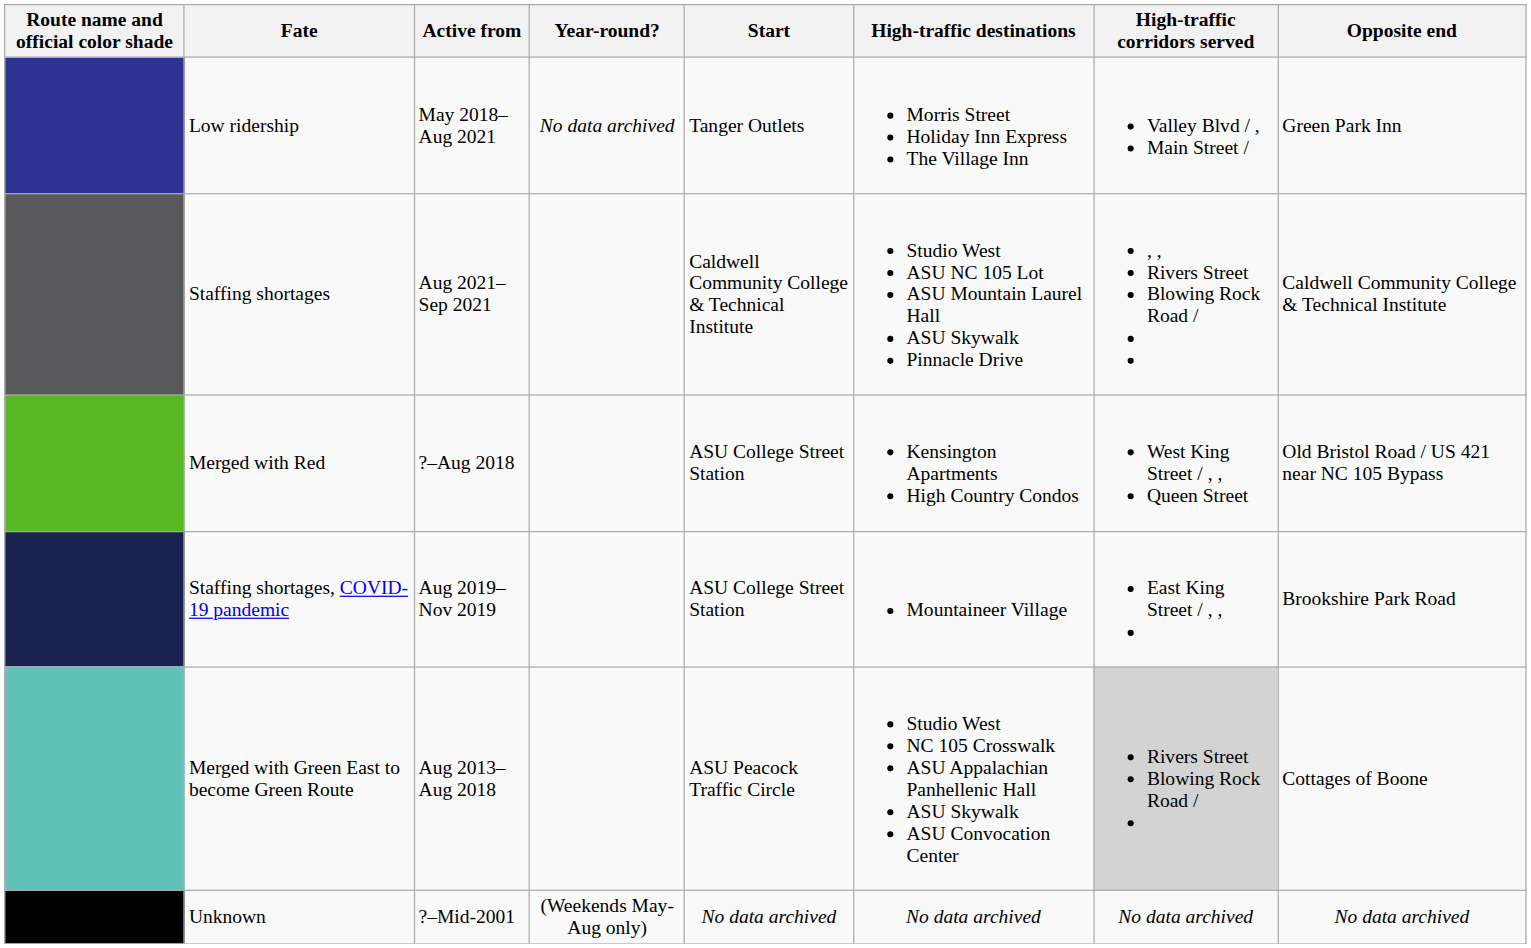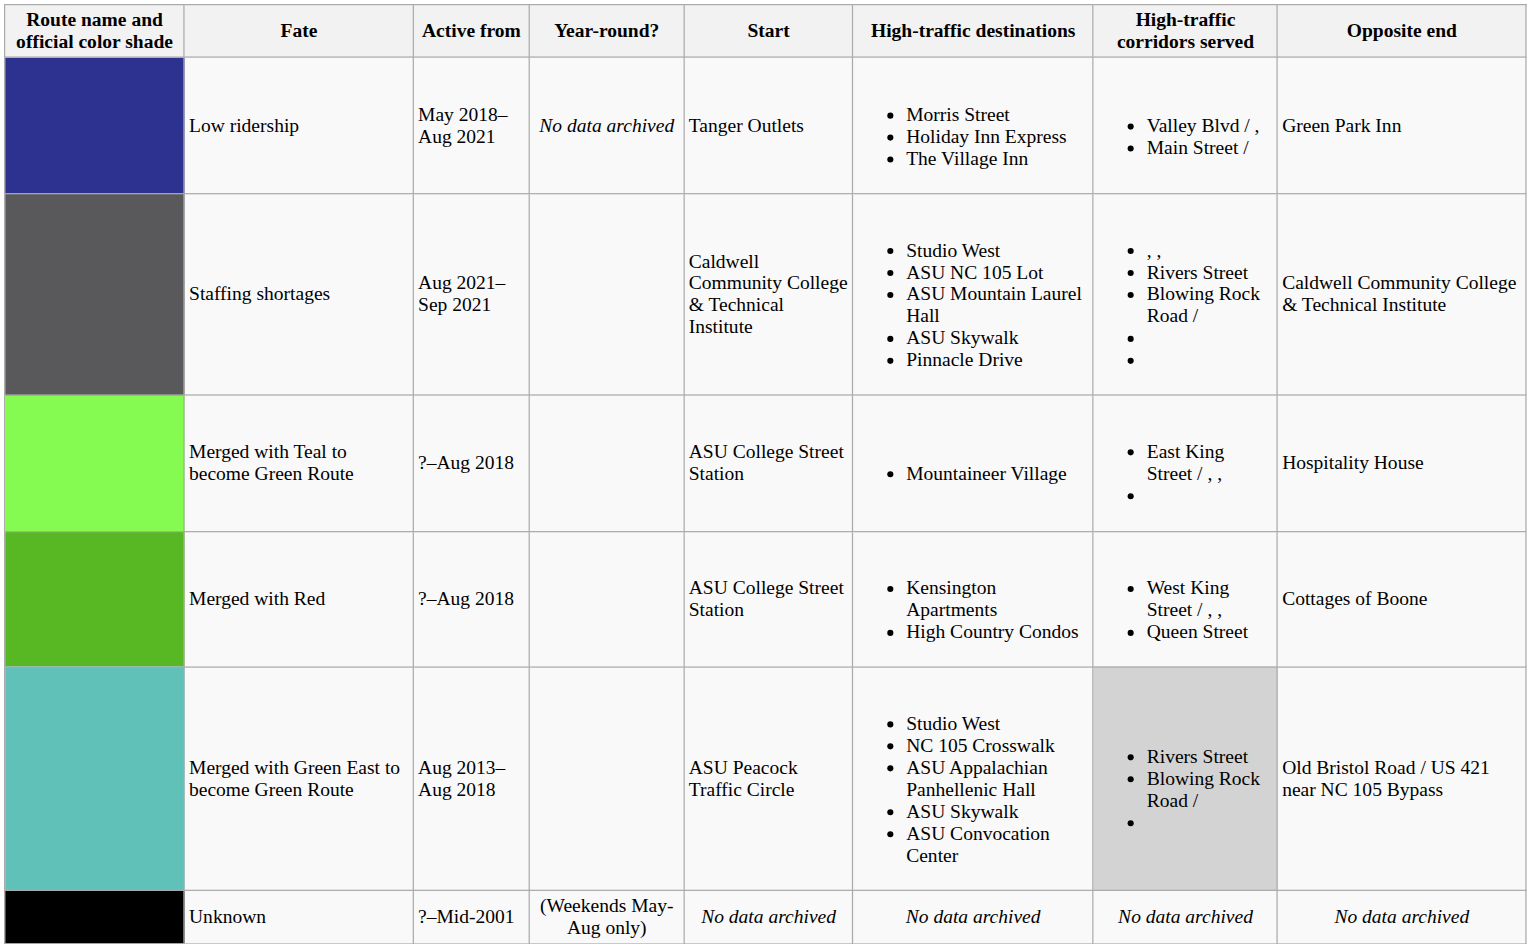+ row: Merged with Teal to become Green Route | ?–Aug 2018 | ASU College Street Station | Mountaineer Village | East King Street / , , | Hospitality House
Merged with Red | Opposite end: Old Bristol Road / US 421 near NC 105 Bypass -> Cottages of Boone
- row: Staffing shortages, COVID-19 pandemic | Aug 2019–Nov 2019 | ASU College Street Station | Mountaineer Village | East King Street / , , | Brookshire Park Road
Merged with Green East to become Green Route | Opposite end: Cottages of Boone -> Old Bristol Road / US 421 near NC 105 Bypass
